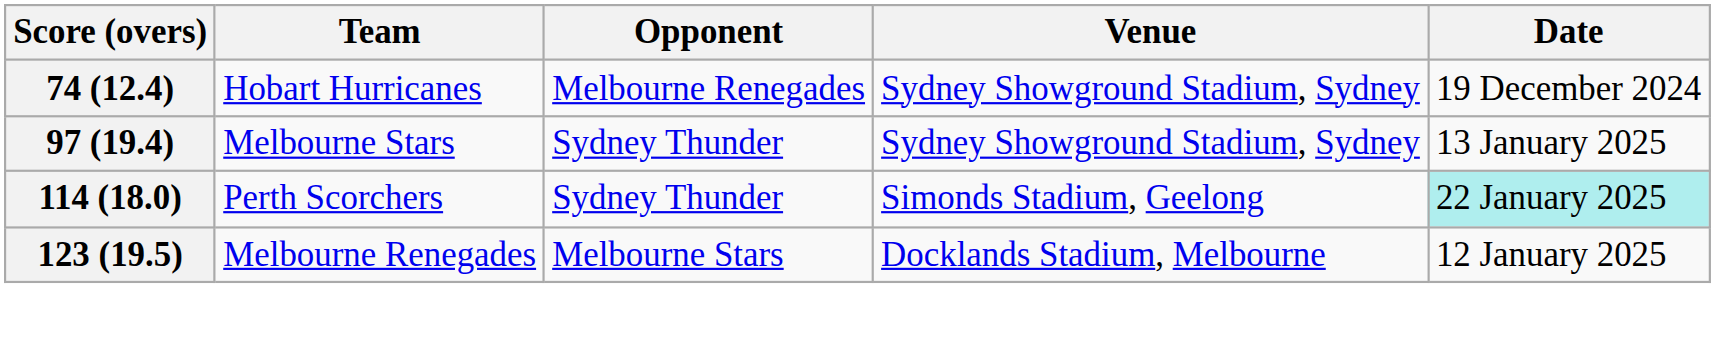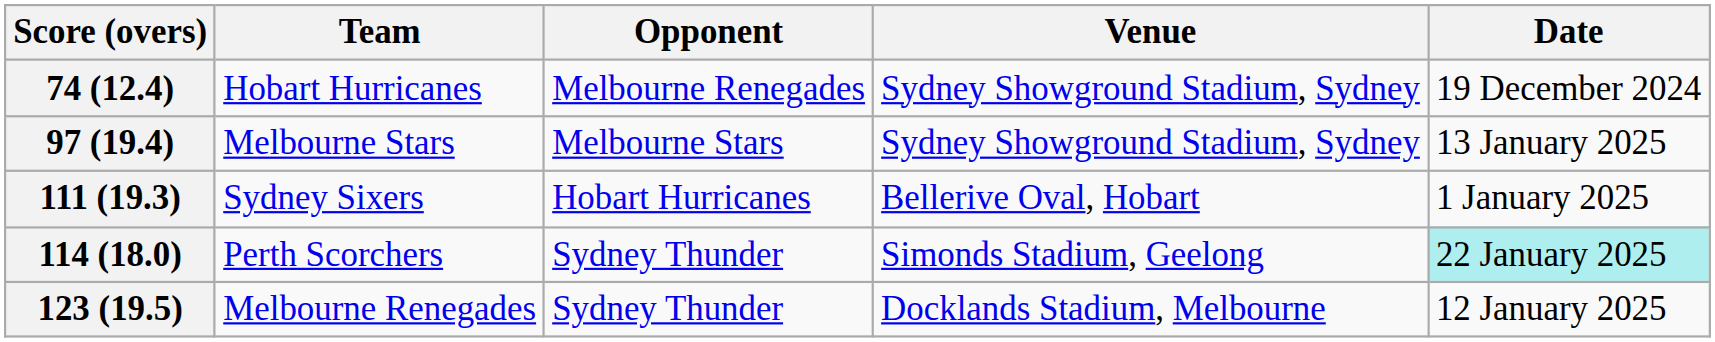97 (19.4) | Opponent: Sydney Thunder -> Melbourne Stars
+ row: 111 (19.3) | Sydney Sixers | Hobart Hurricanes | Bellerive Oval, Hobart | 1 January 2025
123 (19.5) | Opponent: Melbourne Stars -> Sydney Thunder
